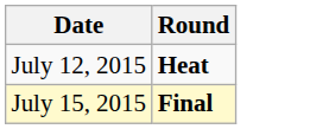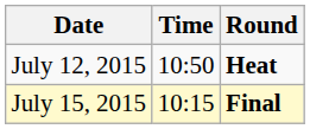+ column: Time | 10:50 | 10:15
